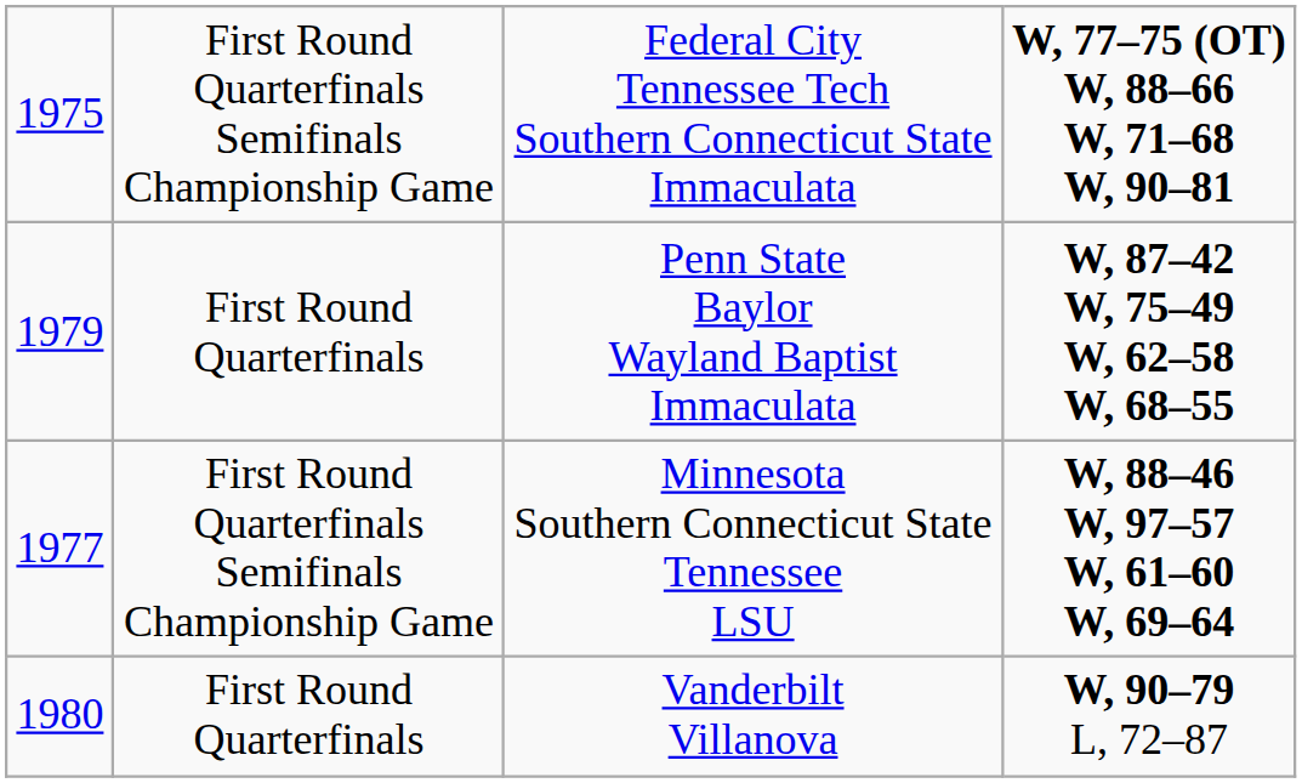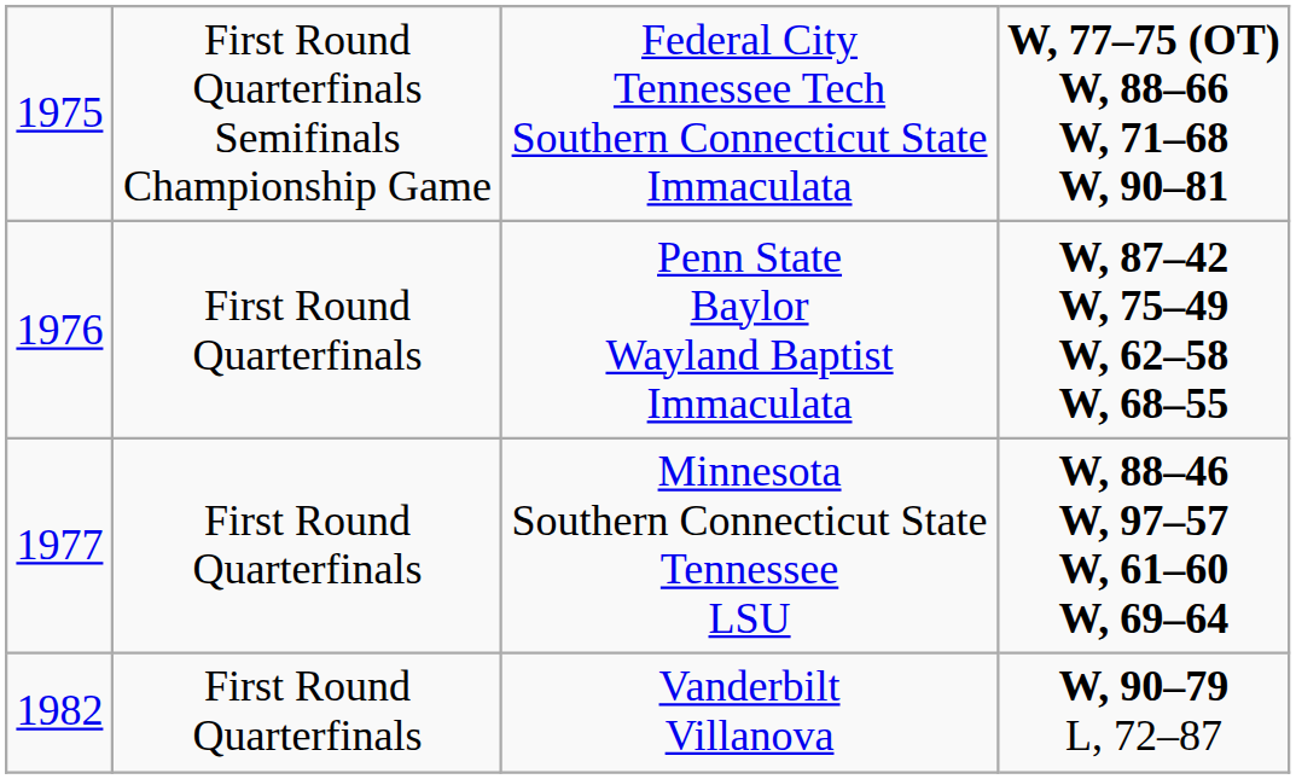Penn State Baylor Wayland Baptist Immaculata | column 1: 1979 -> 1976
Minnesota Southern Connecticut State Tennessee LSU | column 2: First Round Quarterfinals Semifinals Championship Game -> First Round Quarterfinals
Vanderbilt Villanova | column 1: 1980 -> 1982
